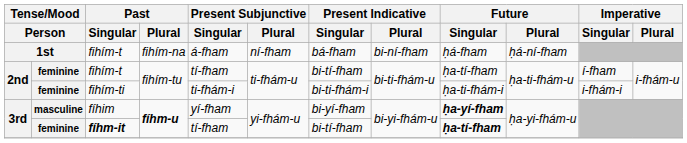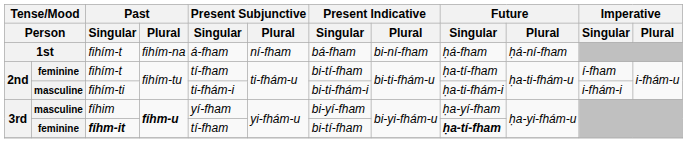fihím-ti | column 2: feminine -> masculine
fíhim | Future / Singular: bold -> normal
